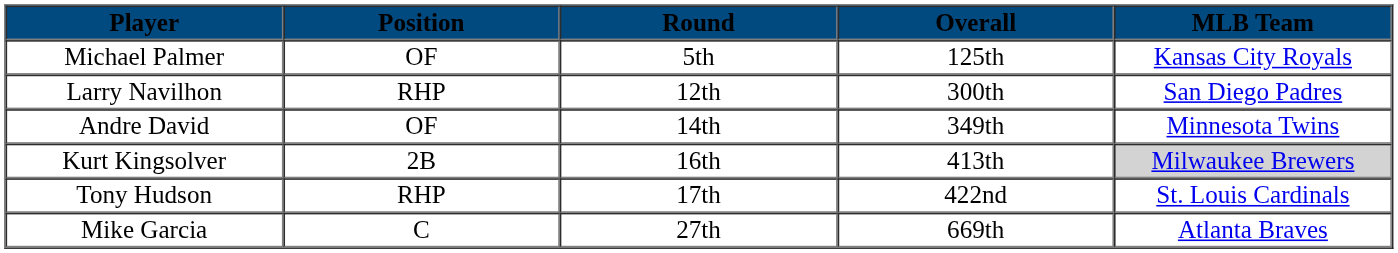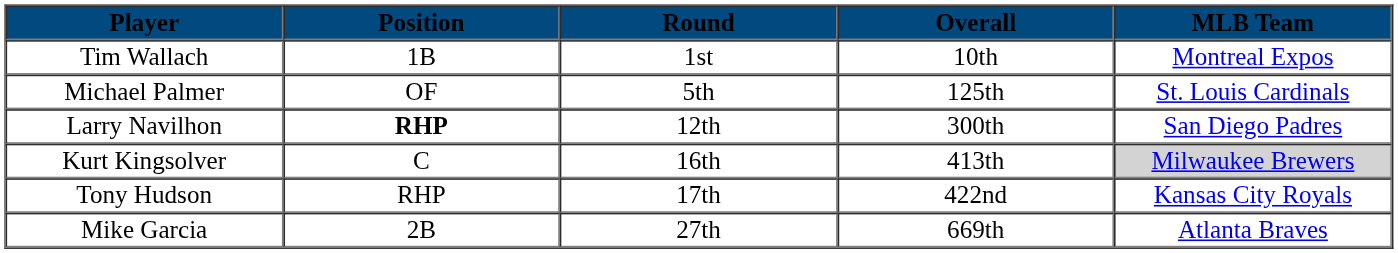+ row: Tim Wallach | 1B | 1st | 10th | Montreal Expos
Michael Palmer | MLB Team: Kansas City Royals -> St. Louis Cardinals
Larry Navilhon | Position: normal -> bold
- row: Andre David | OF | 14th | 349th | Minnesota Twins
Kurt Kingsolver | Position: 2B -> C
Tony Hudson | MLB Team: St. Louis Cardinals -> Kansas City Royals
Mike Garcia | Position: C -> 2B
